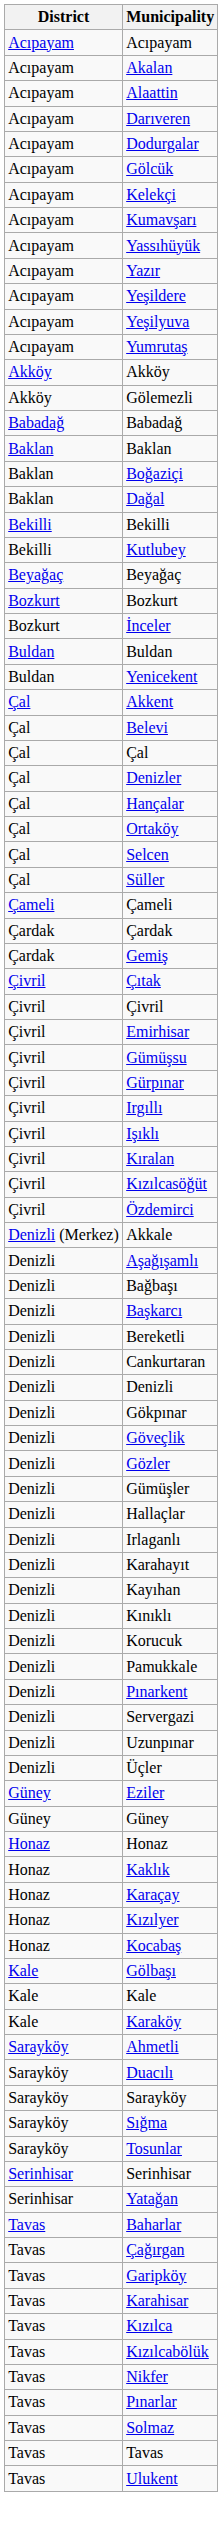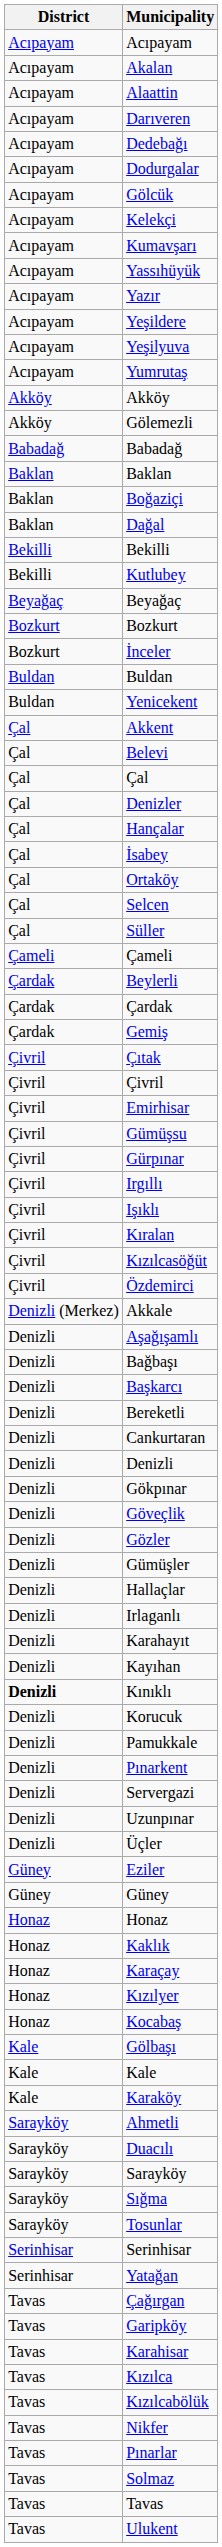+ row: Acıpayam | Dedebağı
+ row: Çal | İsabey
+ row: Çardak | Beylerli
Kınıklı | District: normal -> bold
- row: Tavas | Baharlar
